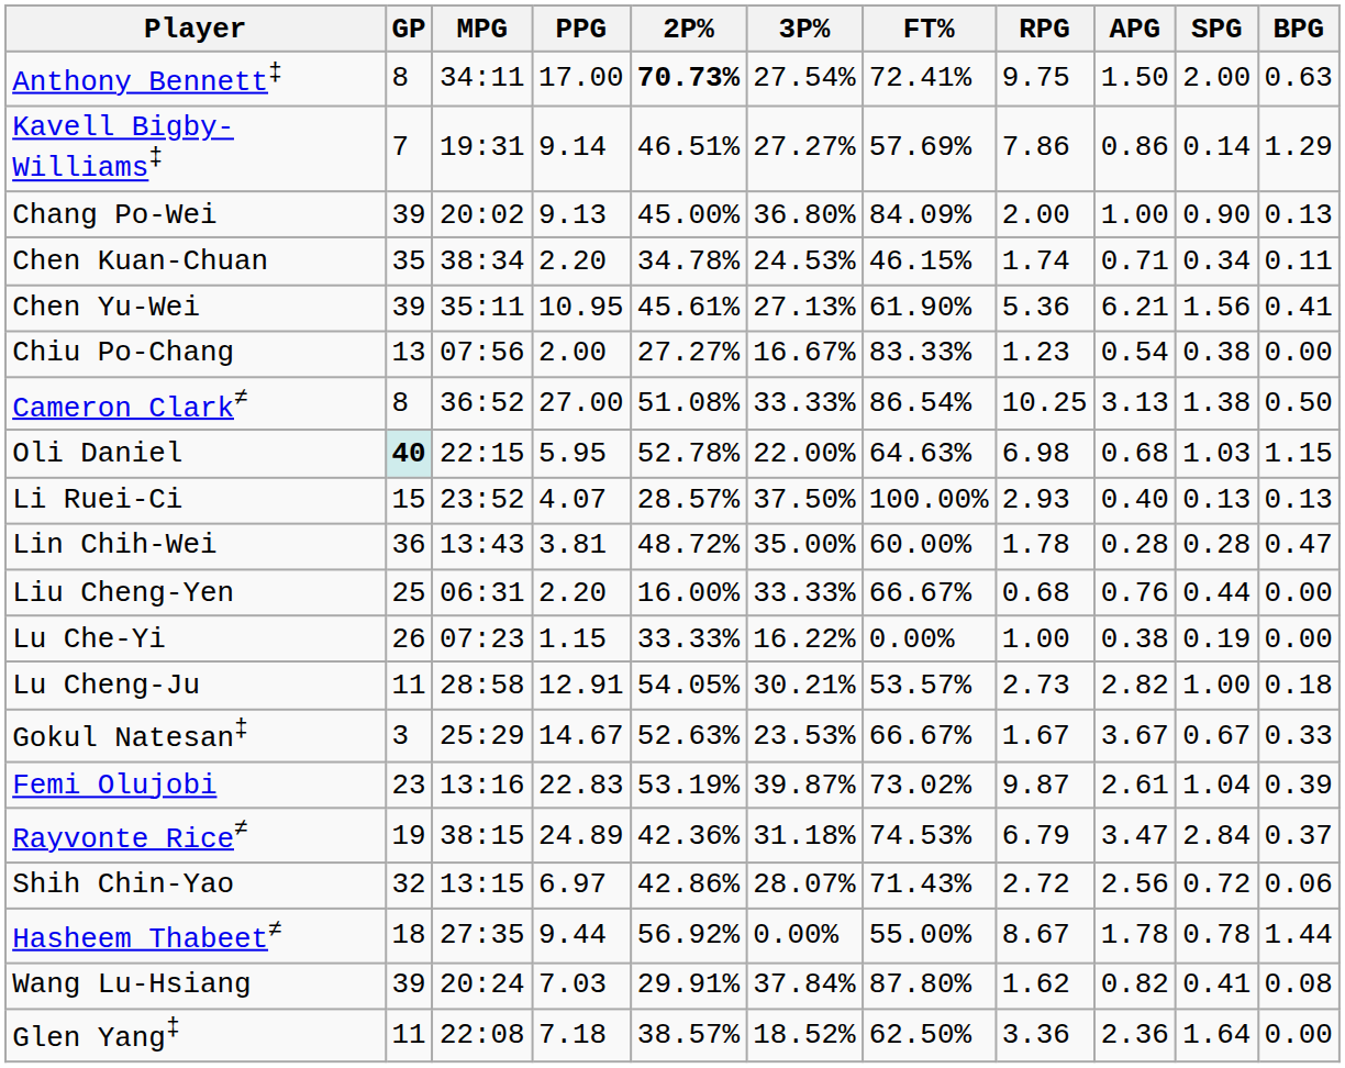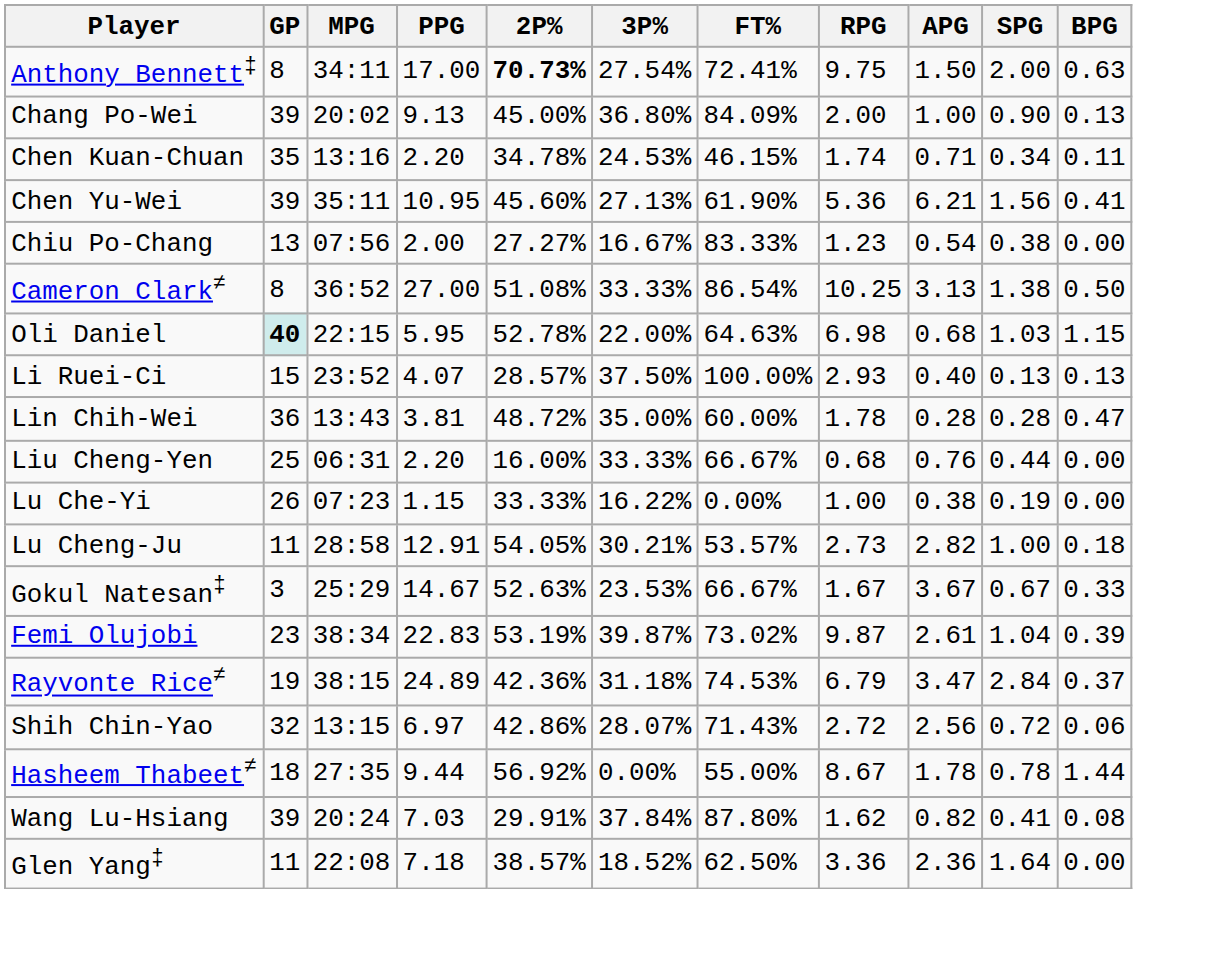- row: Kavell Bigby-Williams‡ | 7 | 19:31 | 9.14 | 46.51% | 27.27% | 57.69% | 7.86 | 0.86 | 0.14 | 1.29
Chen Kuan-Chuan | MPG: 38:34 -> 13:16
Chen Yu-Wei | 2P%: 45.61% -> 45.60%
Femi Olujobi | MPG: 13:16 -> 38:34
